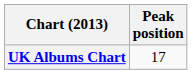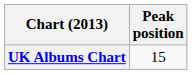UK Albums Chart | Peak position: 17 -> 15
